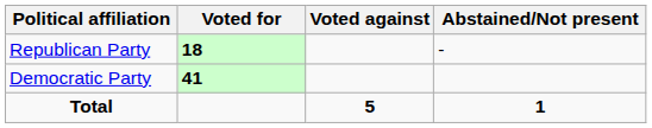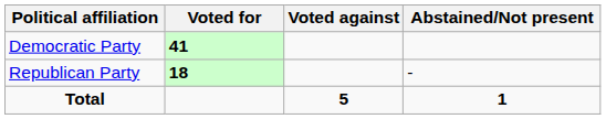rows swapped: Democratic Party <-> Republican Party
